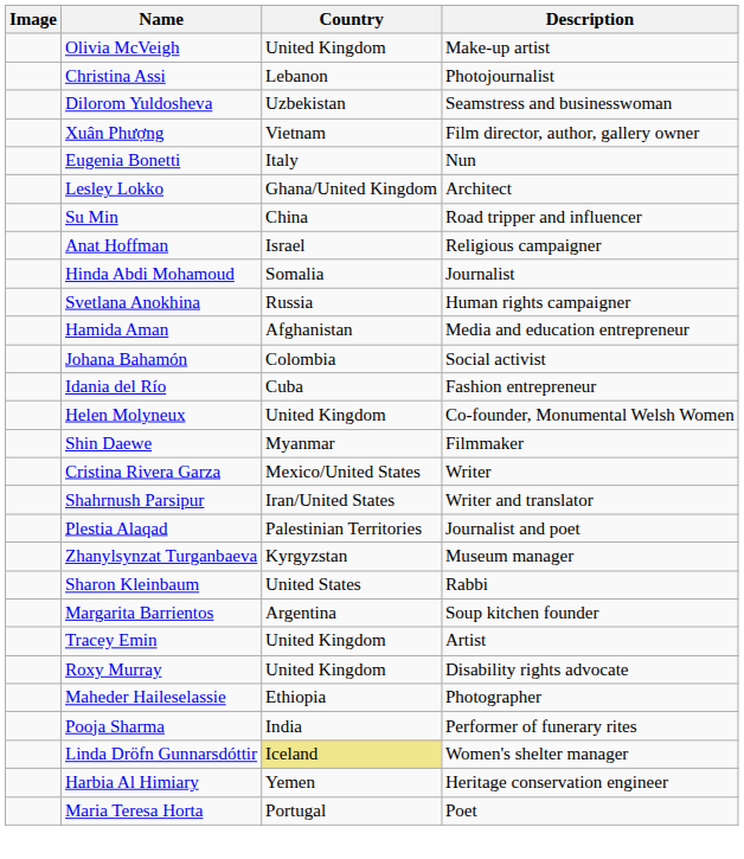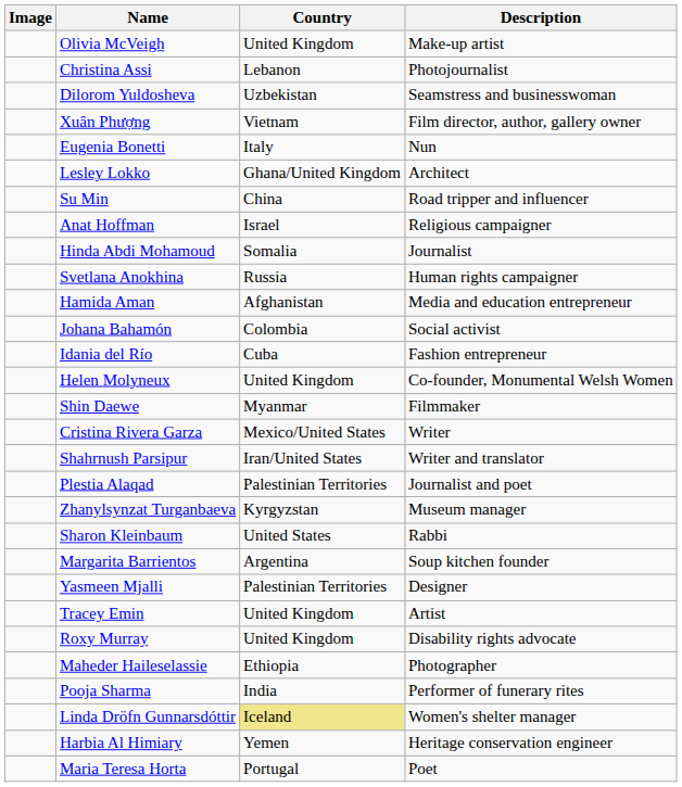+ row: Yasmeen Mjalli | Palestinian Territories | Designer
